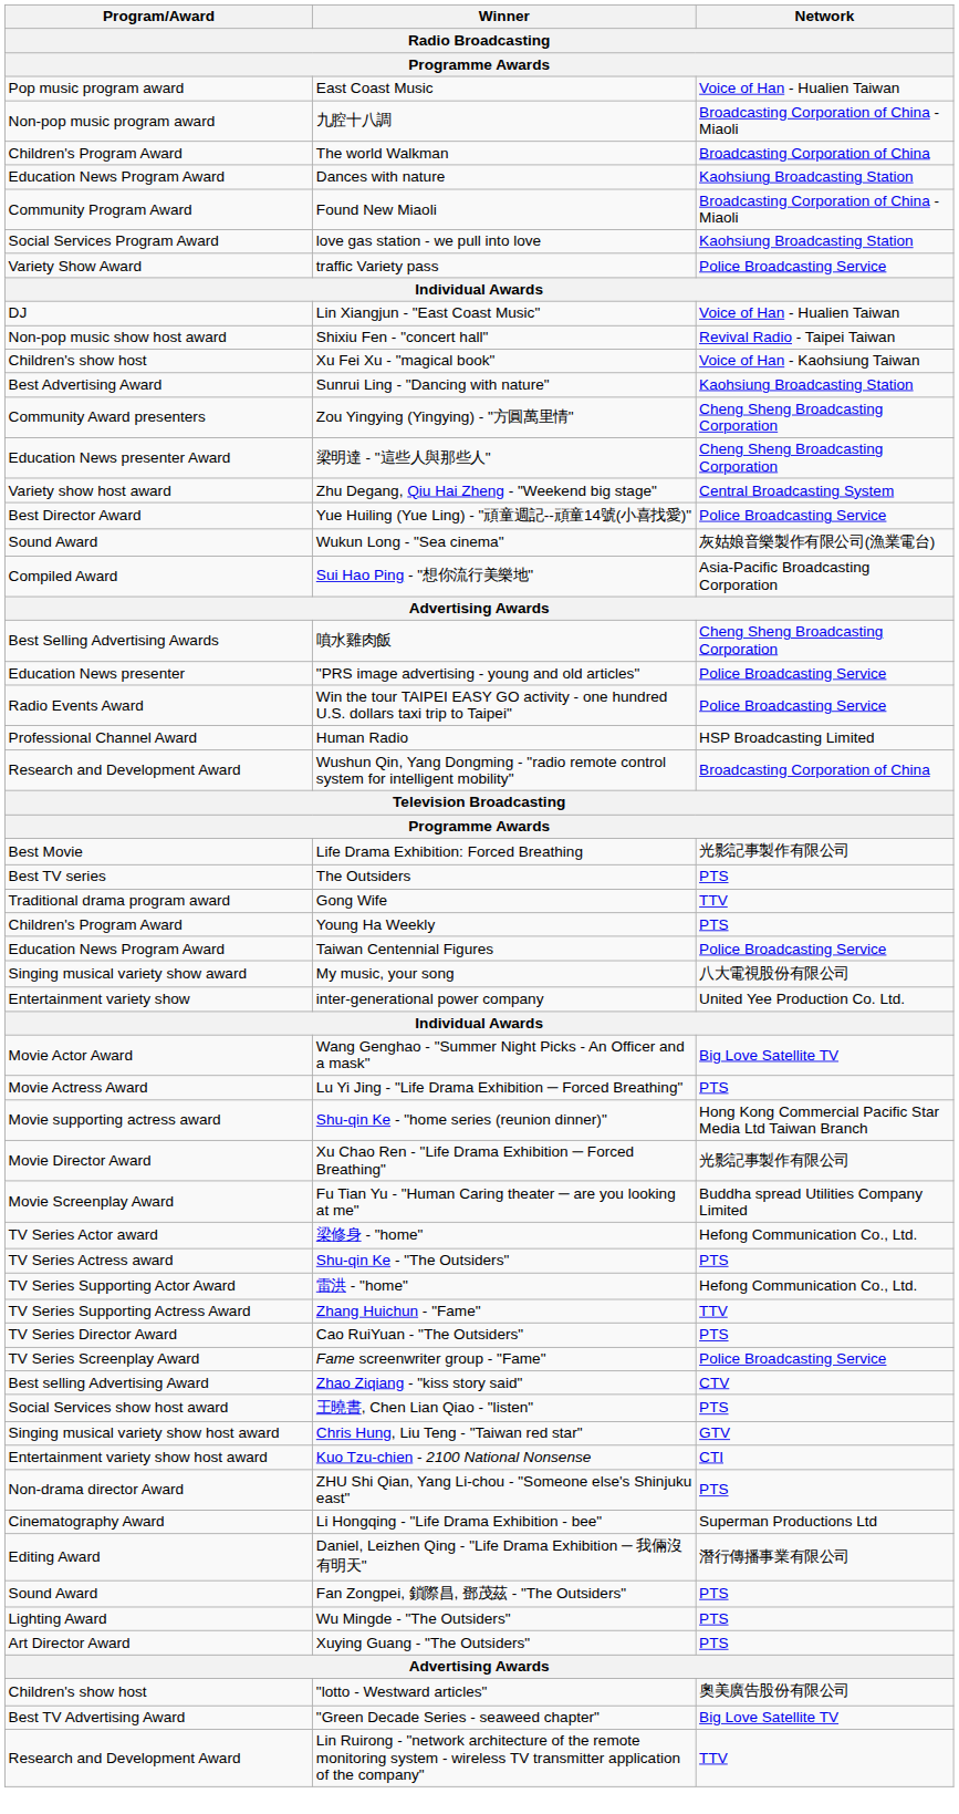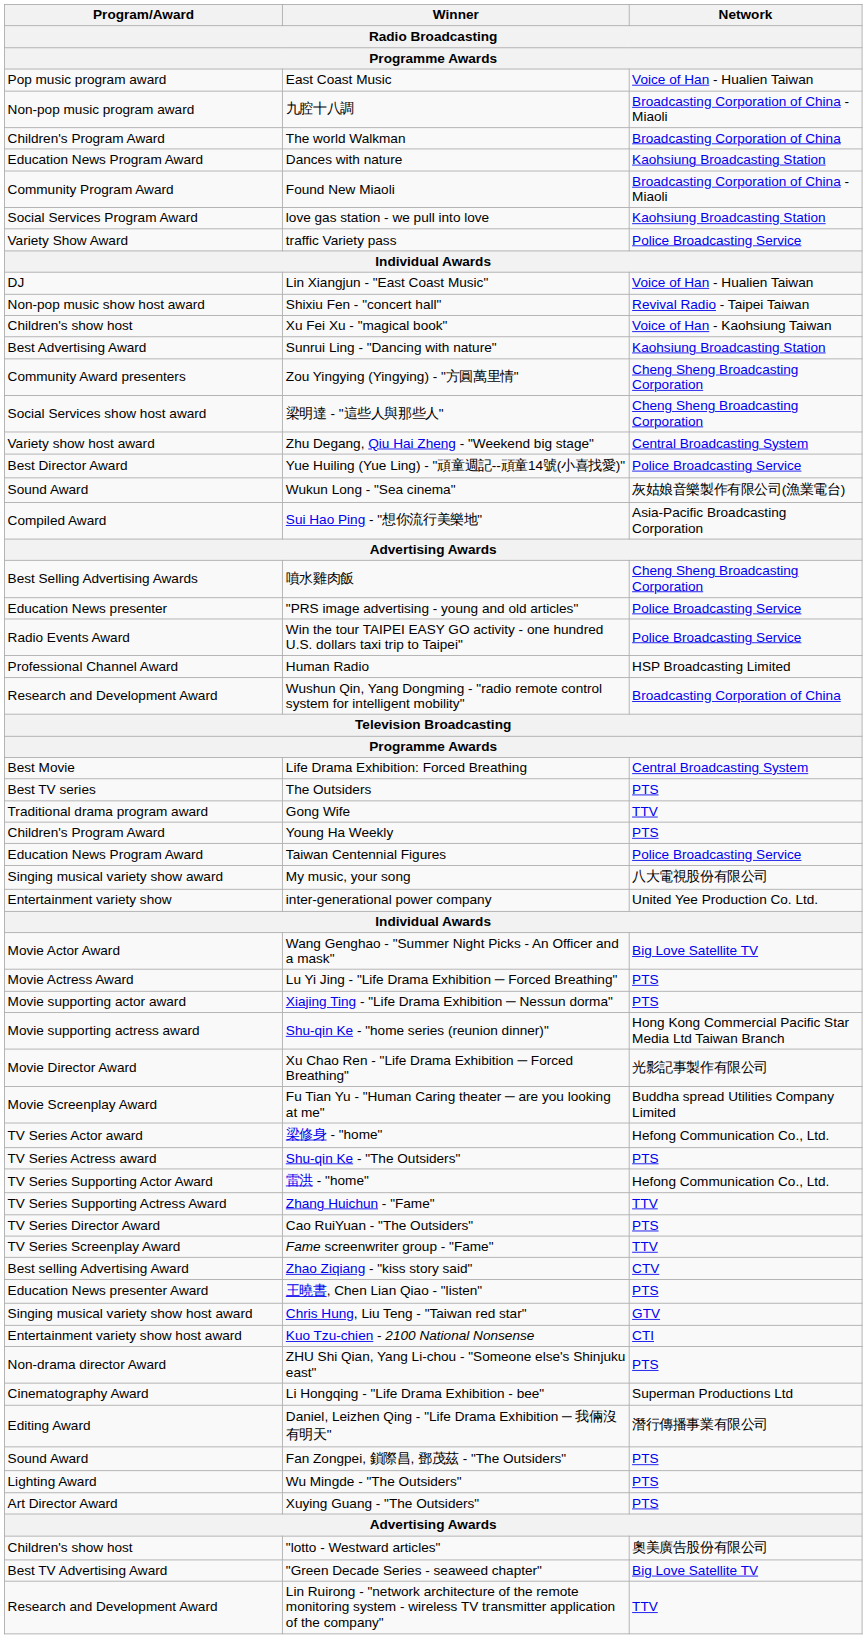梁明達 - "這些人與那些人" | Program/Award: Education News presenter Award -> Social Services show host award
Life Drama Exhibition: Forced Breathing | Network: 光影記事製作有限公司 -> Central Broadcasting System
+ row: Movie supporting actor award | Xiajing Ting - "Life Drama Exhibition ─ Nessun dorma" | PTS
Fame screenwriter group - "Fame" | Network: Police Broadcasting Service -> TTV
王曉書, Chen Lian Qiao - "listen" | Program/Award: Social Services show host award -> Education News presenter Award
